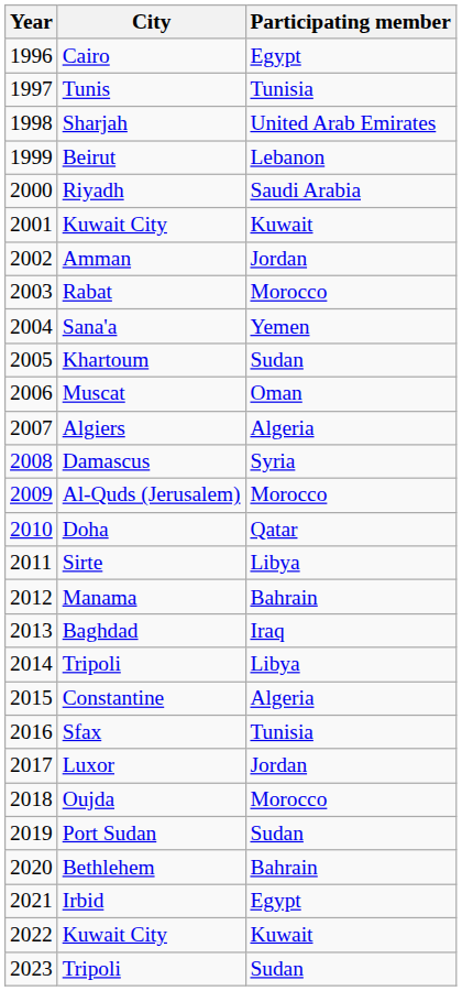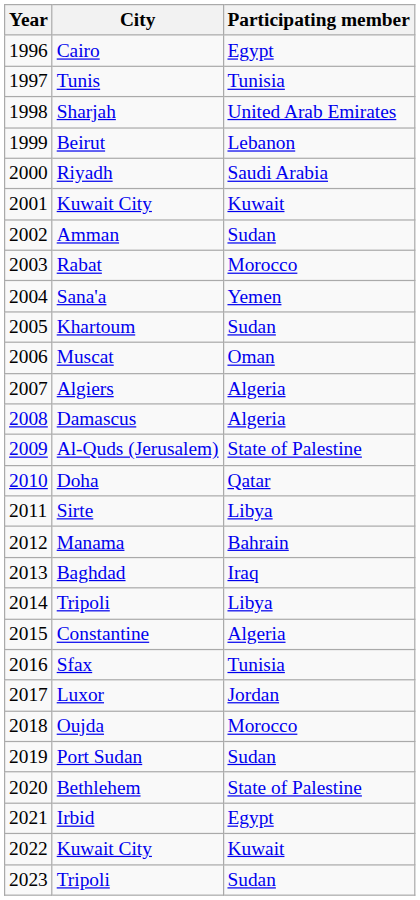Amman | Participating member: Jordan -> Sudan
Damascus | Participating member: Syria -> Algeria
Al-Quds (Jerusalem) | Participating member: Morocco -> State of Palestine
Bethlehem | Participating member: Bahrain -> State of Palestine
